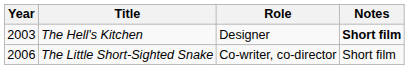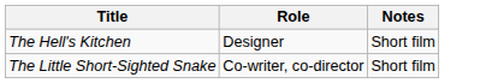- column: Year | 2003 | 2006
The Hell's Kitchen | Notes: bold -> normal
